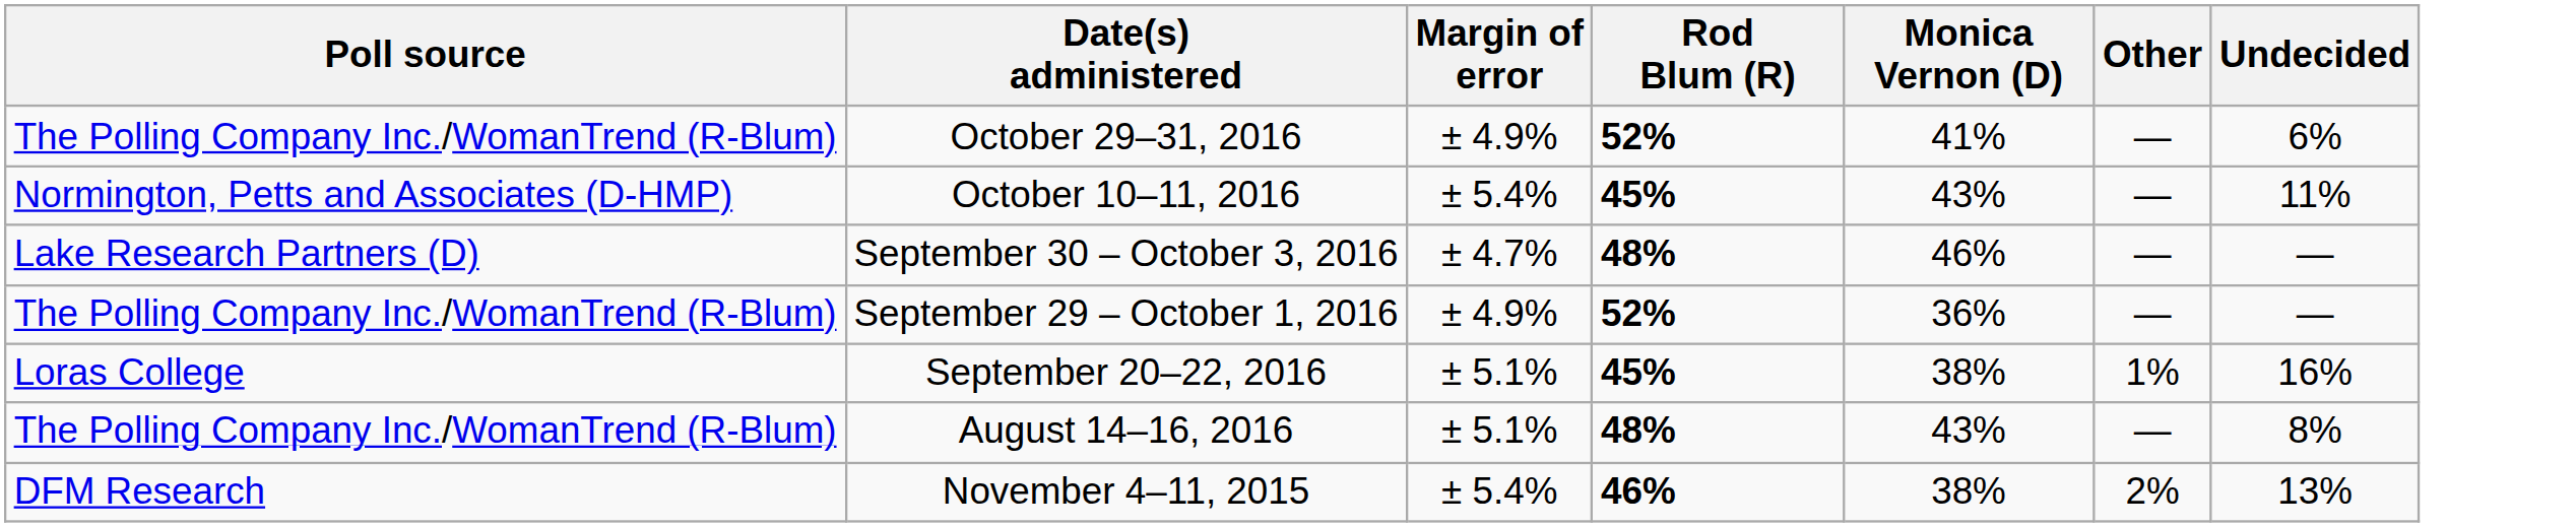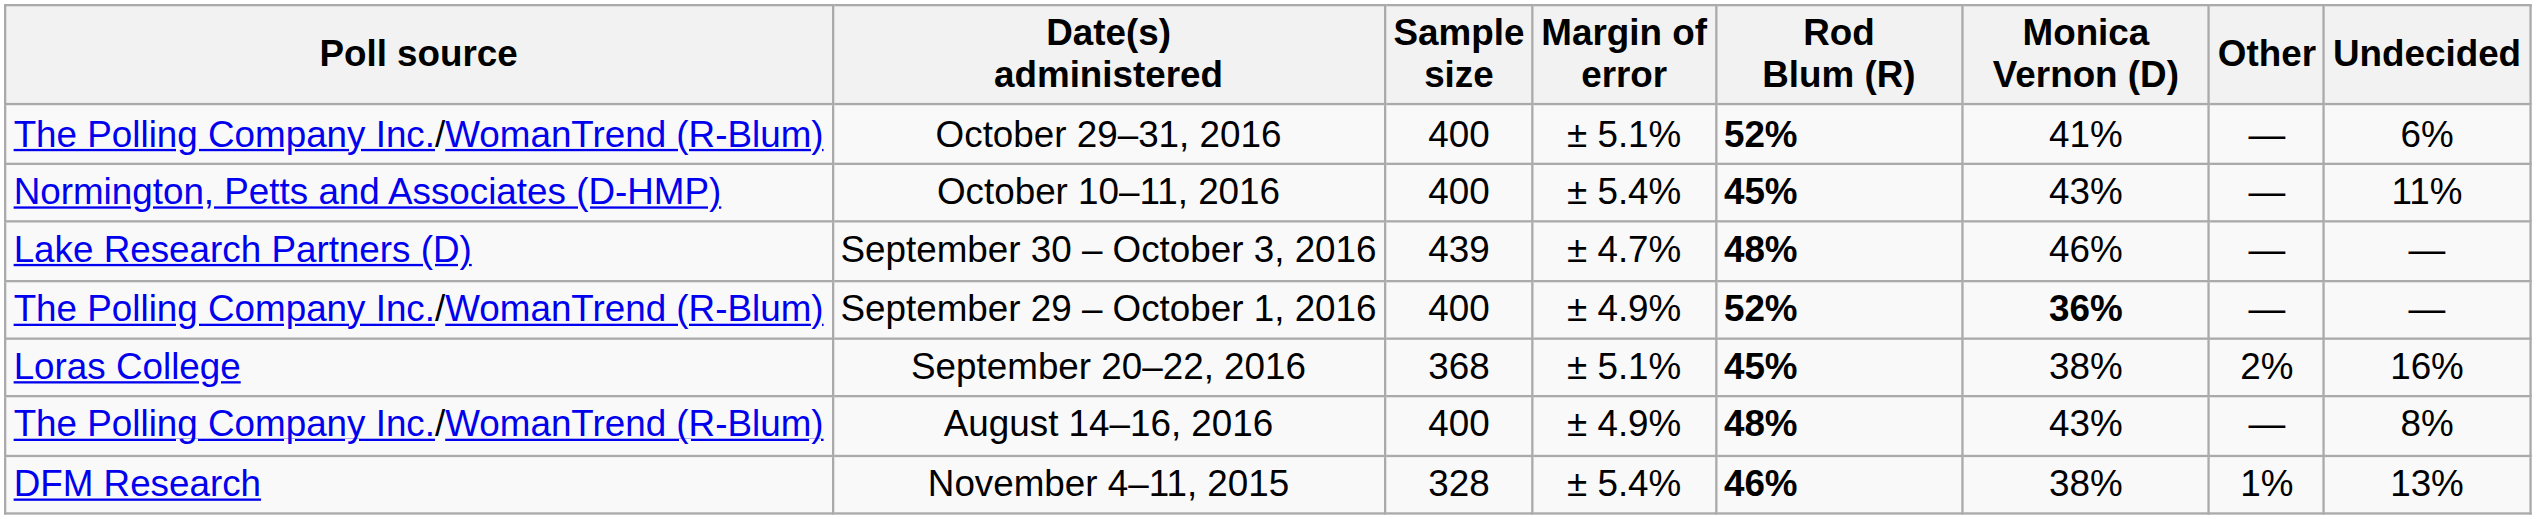+ column: Sample size | 400 | 400 | 439 | 400 | 368 | 400 | 328
October 29–31, 2016 | Margin of error: ± 4.9% -> ± 5.1%
September 29 – October 1, 2016 | Monica Vernon (D): normal -> bold
September 20–22, 2016 | Other: 1% -> 2%
August 14–16, 2016 | Margin of error: ± 5.1% -> ± 4.9%
November 4–11, 2015 | Other: 2% -> 1%
